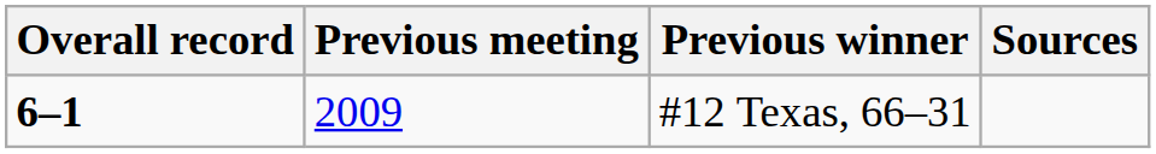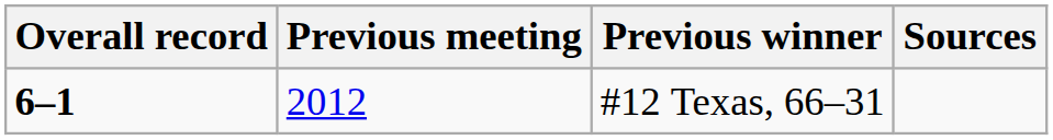#12 Texas, 66–31 | Previous meeting: 2009 -> 2012
